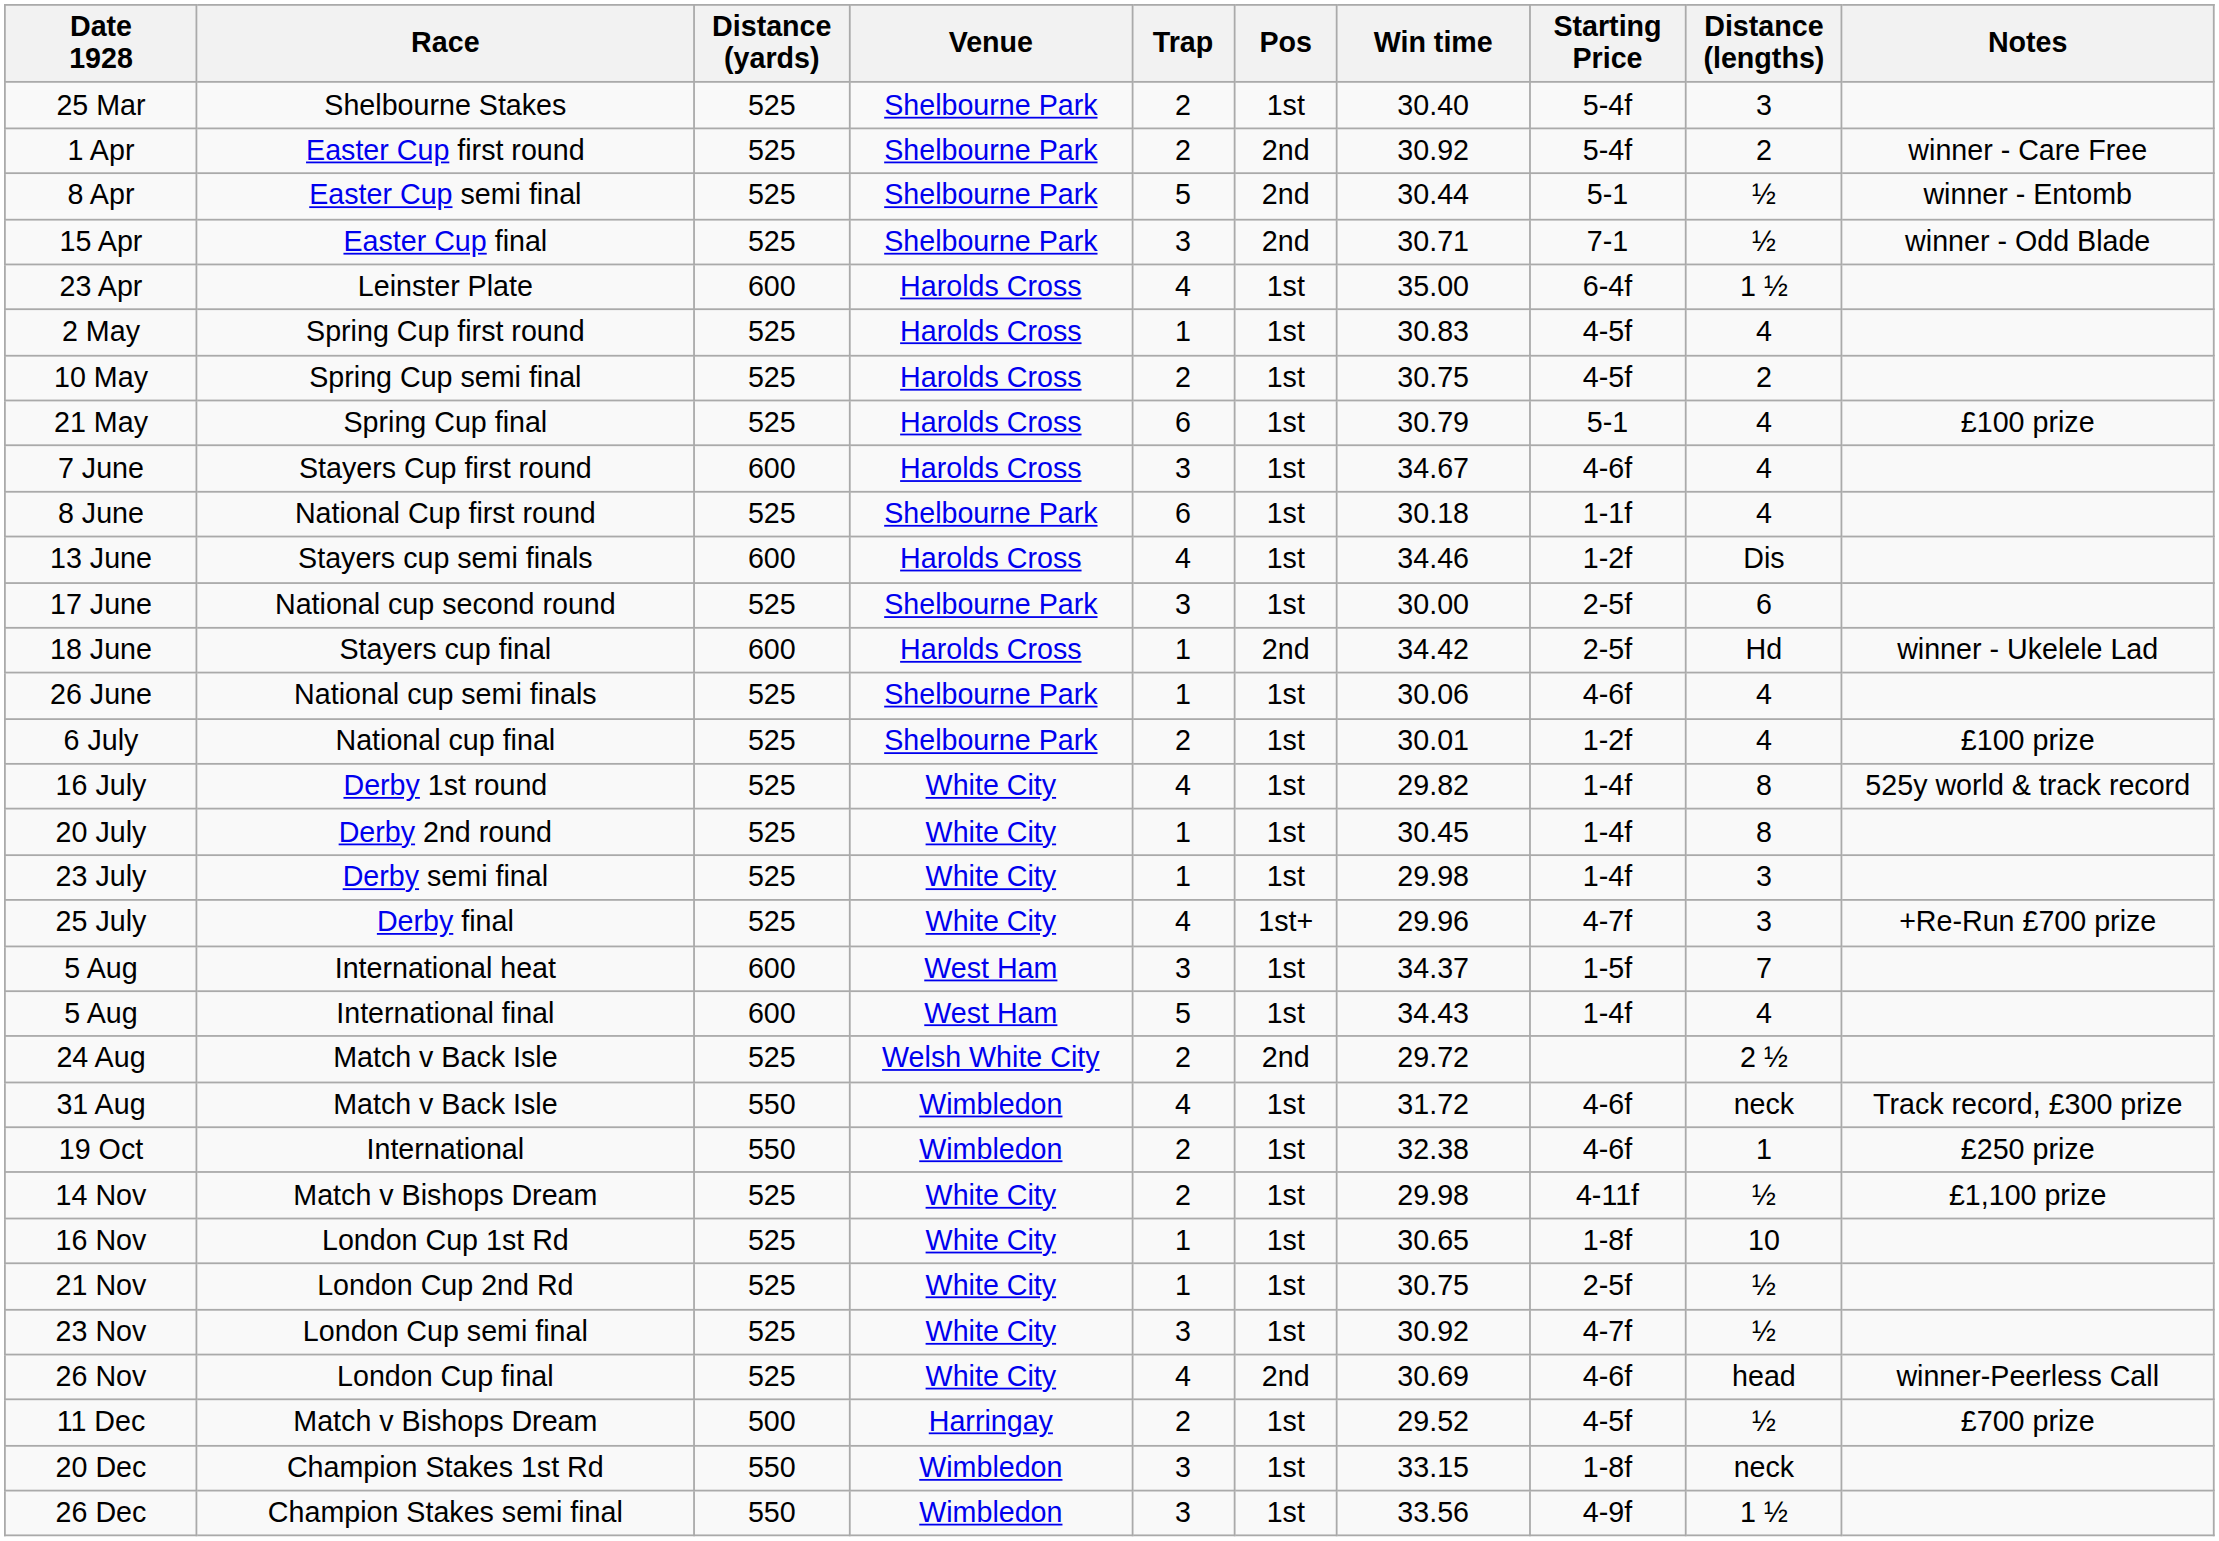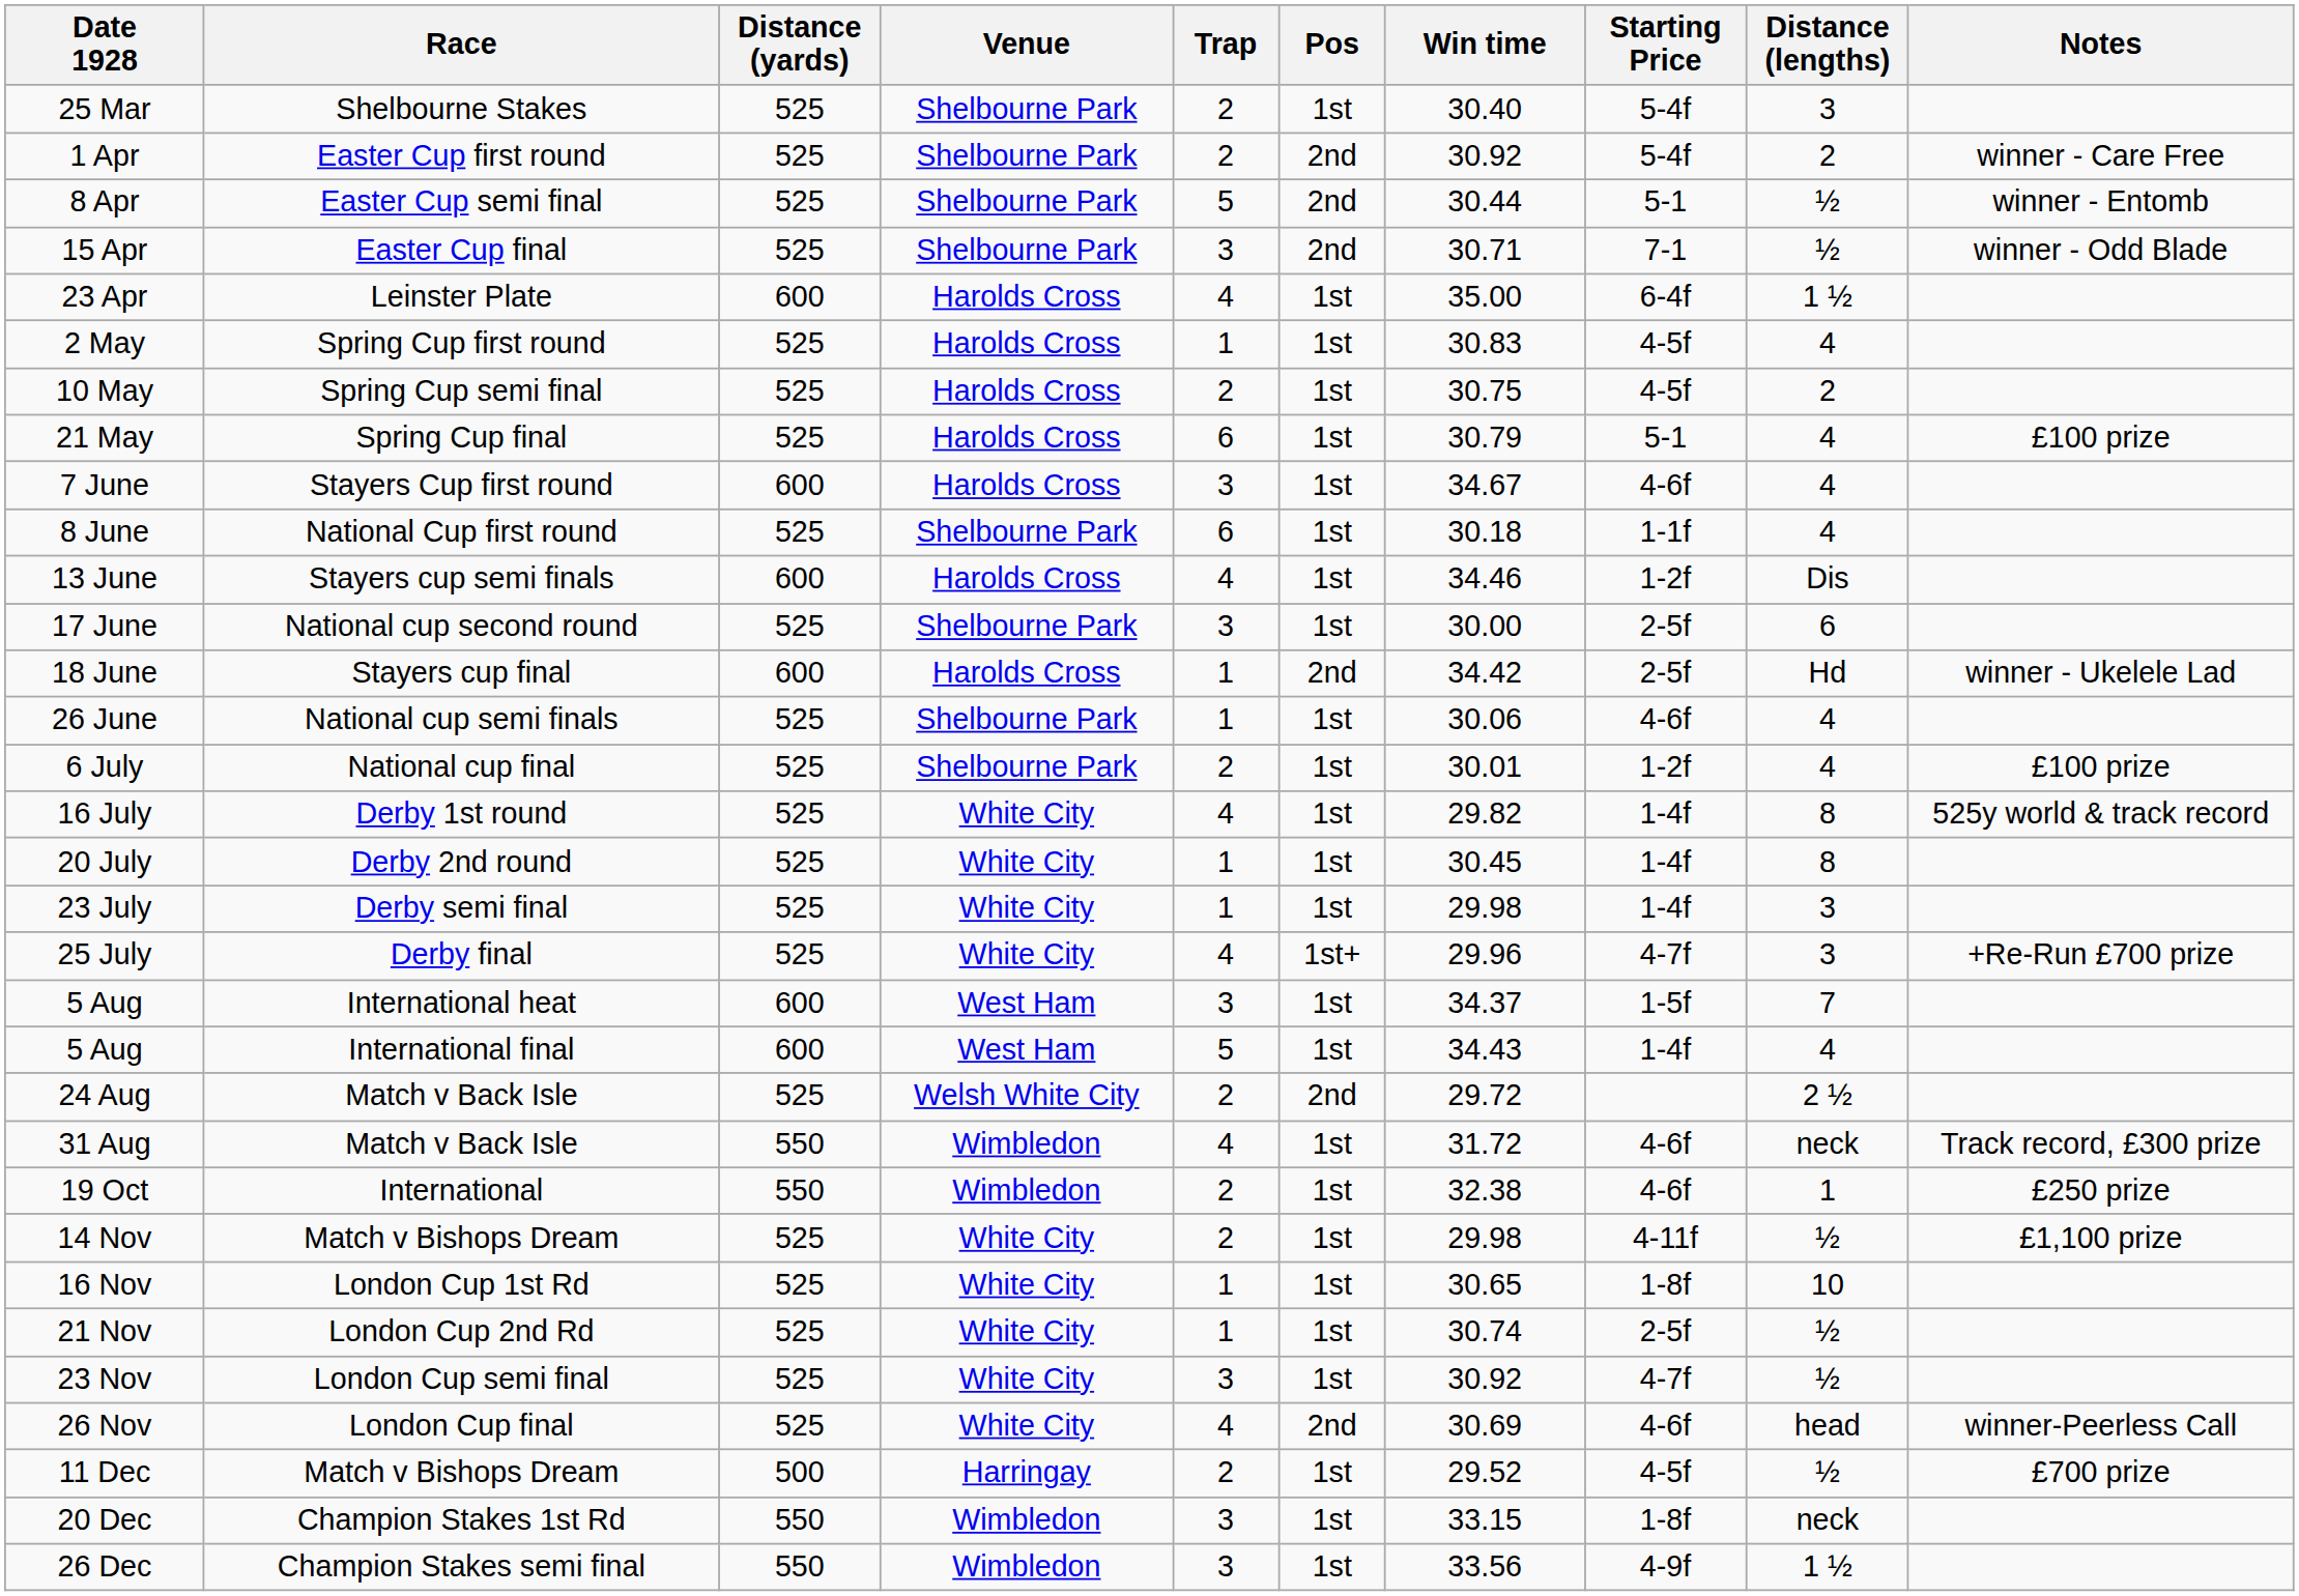21 Nov | Win time: 30.75 -> 30.74
